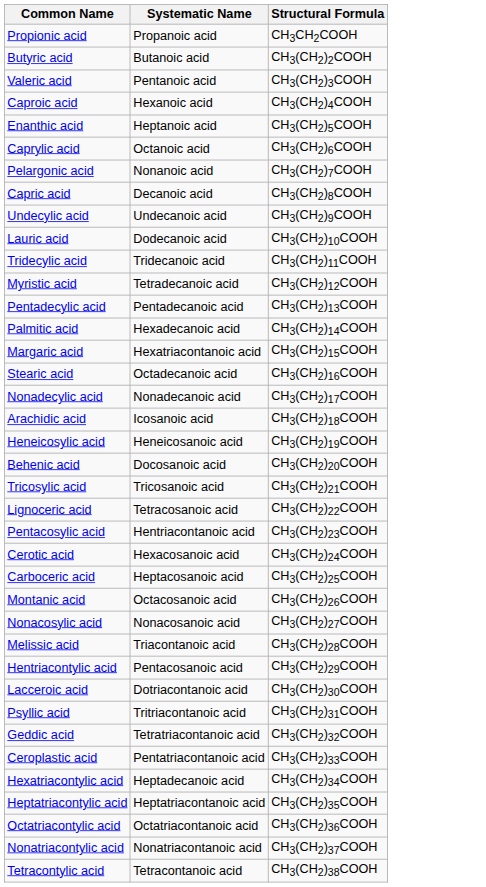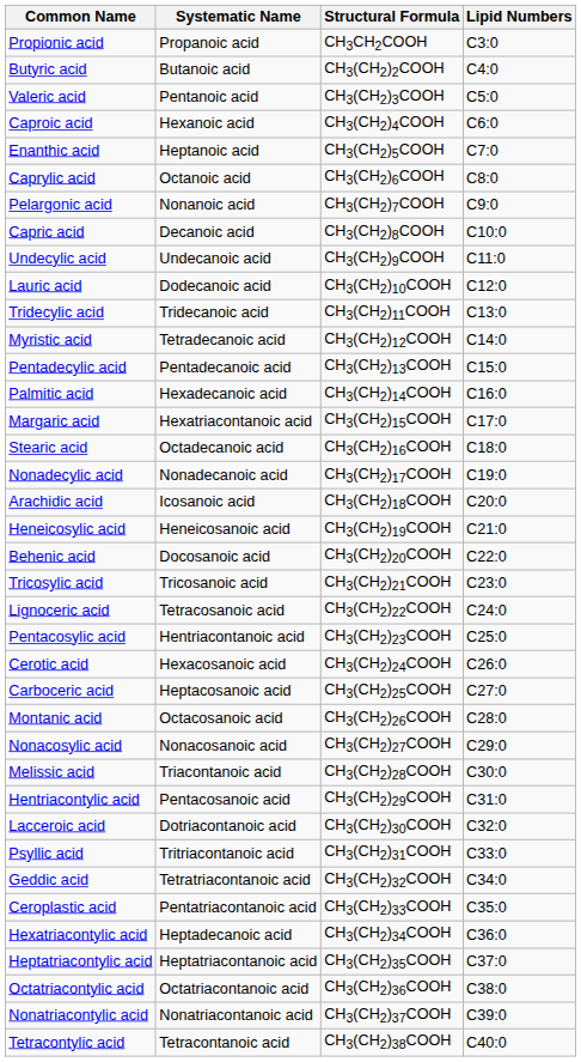+ column: Lipid Numbers | C3:0 | C4:0 | C5:0 | C6:0 | C7:0 | C8:0 | C9:0 | C10:0 | C11:0 | C12:0 | C13:0 | C14:0 | C15:0 | C16:0 | C17:0 | C18:0 | C19:0 | C20:0 | C21:0 | C22:0 | C23:0 | C24:0 | C25:0 | C26:0 | C27:0 | C28:0 | C29:0 | C30:0 | C31:0 | C32:0 | C33:0 | C34:0 | C35:0 | C36:0 | C37:0 | C38:0 | C39:0 | C40:0
